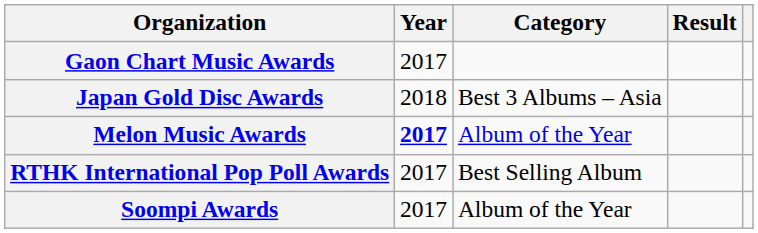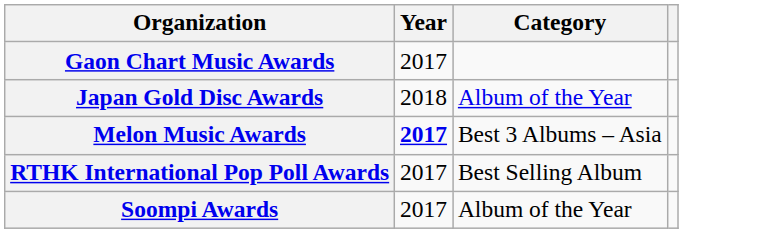- column: Result
Japan Gold Disc Awards | Category: Best 3 Albums – Asia -> Album of the Year
Melon Music Awards | Category: Album of the Year -> Best 3 Albums – Asia
